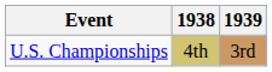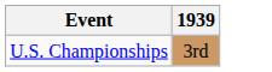- column: 1938 | 4th
